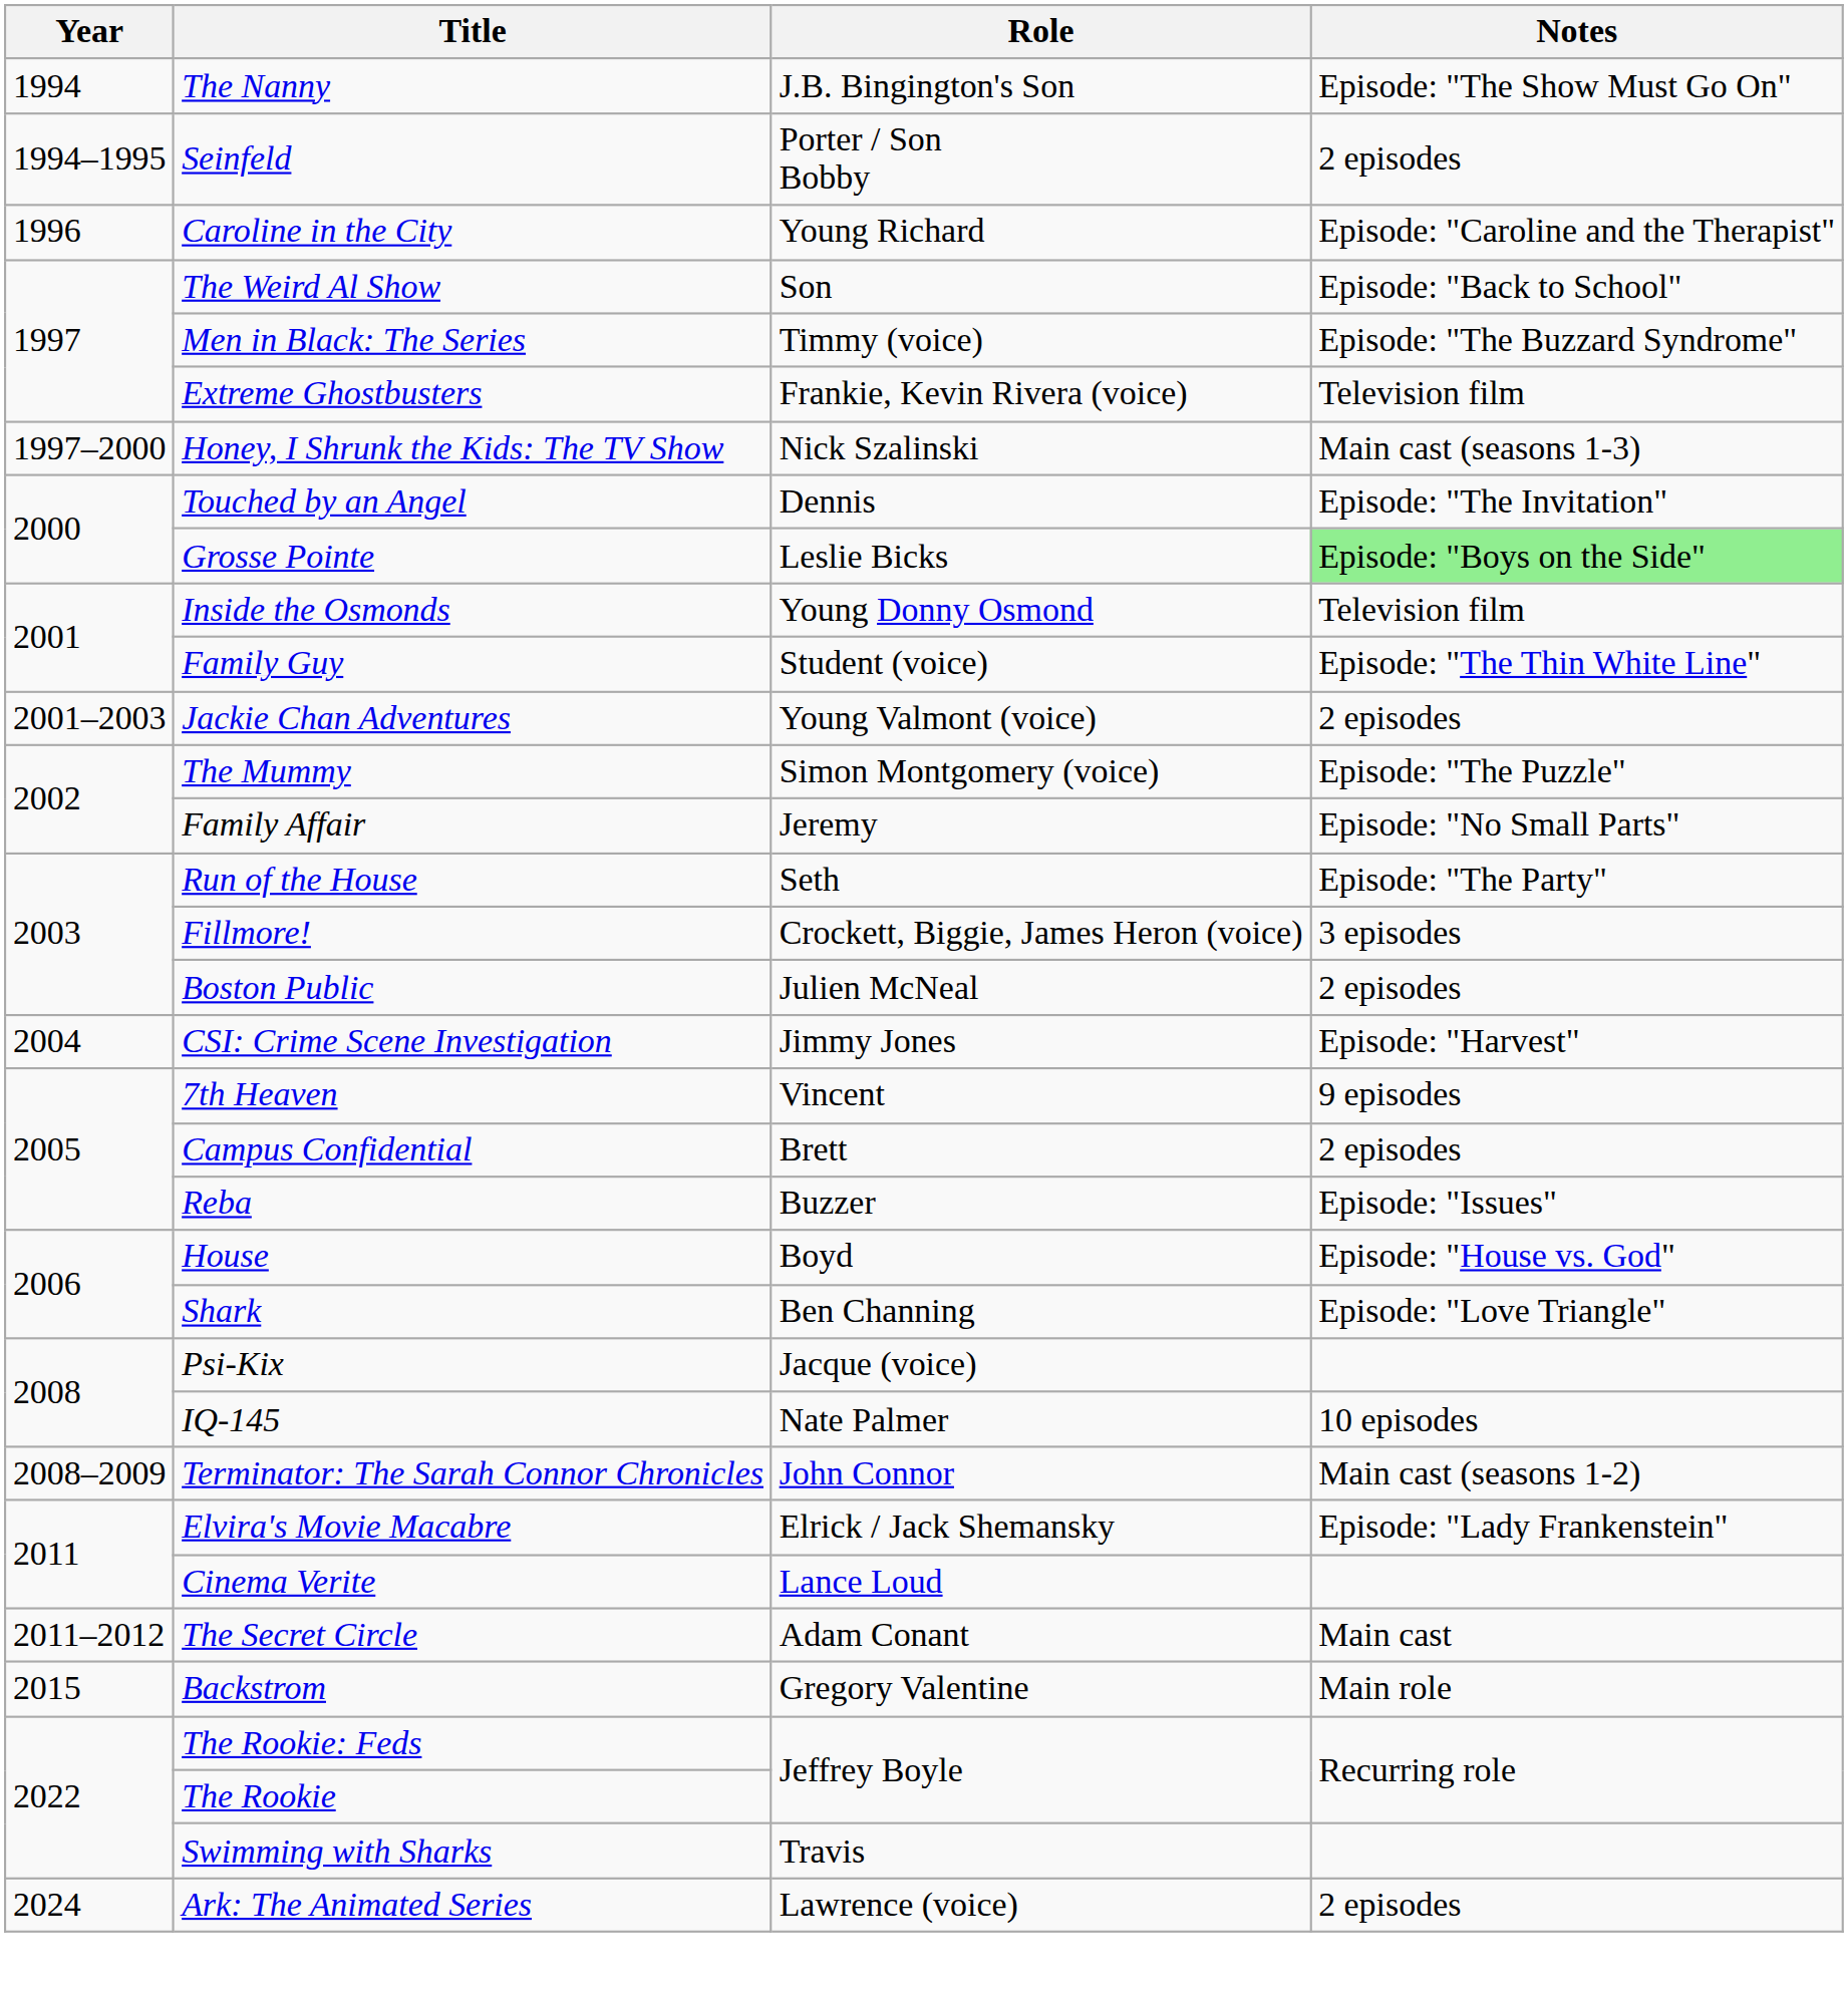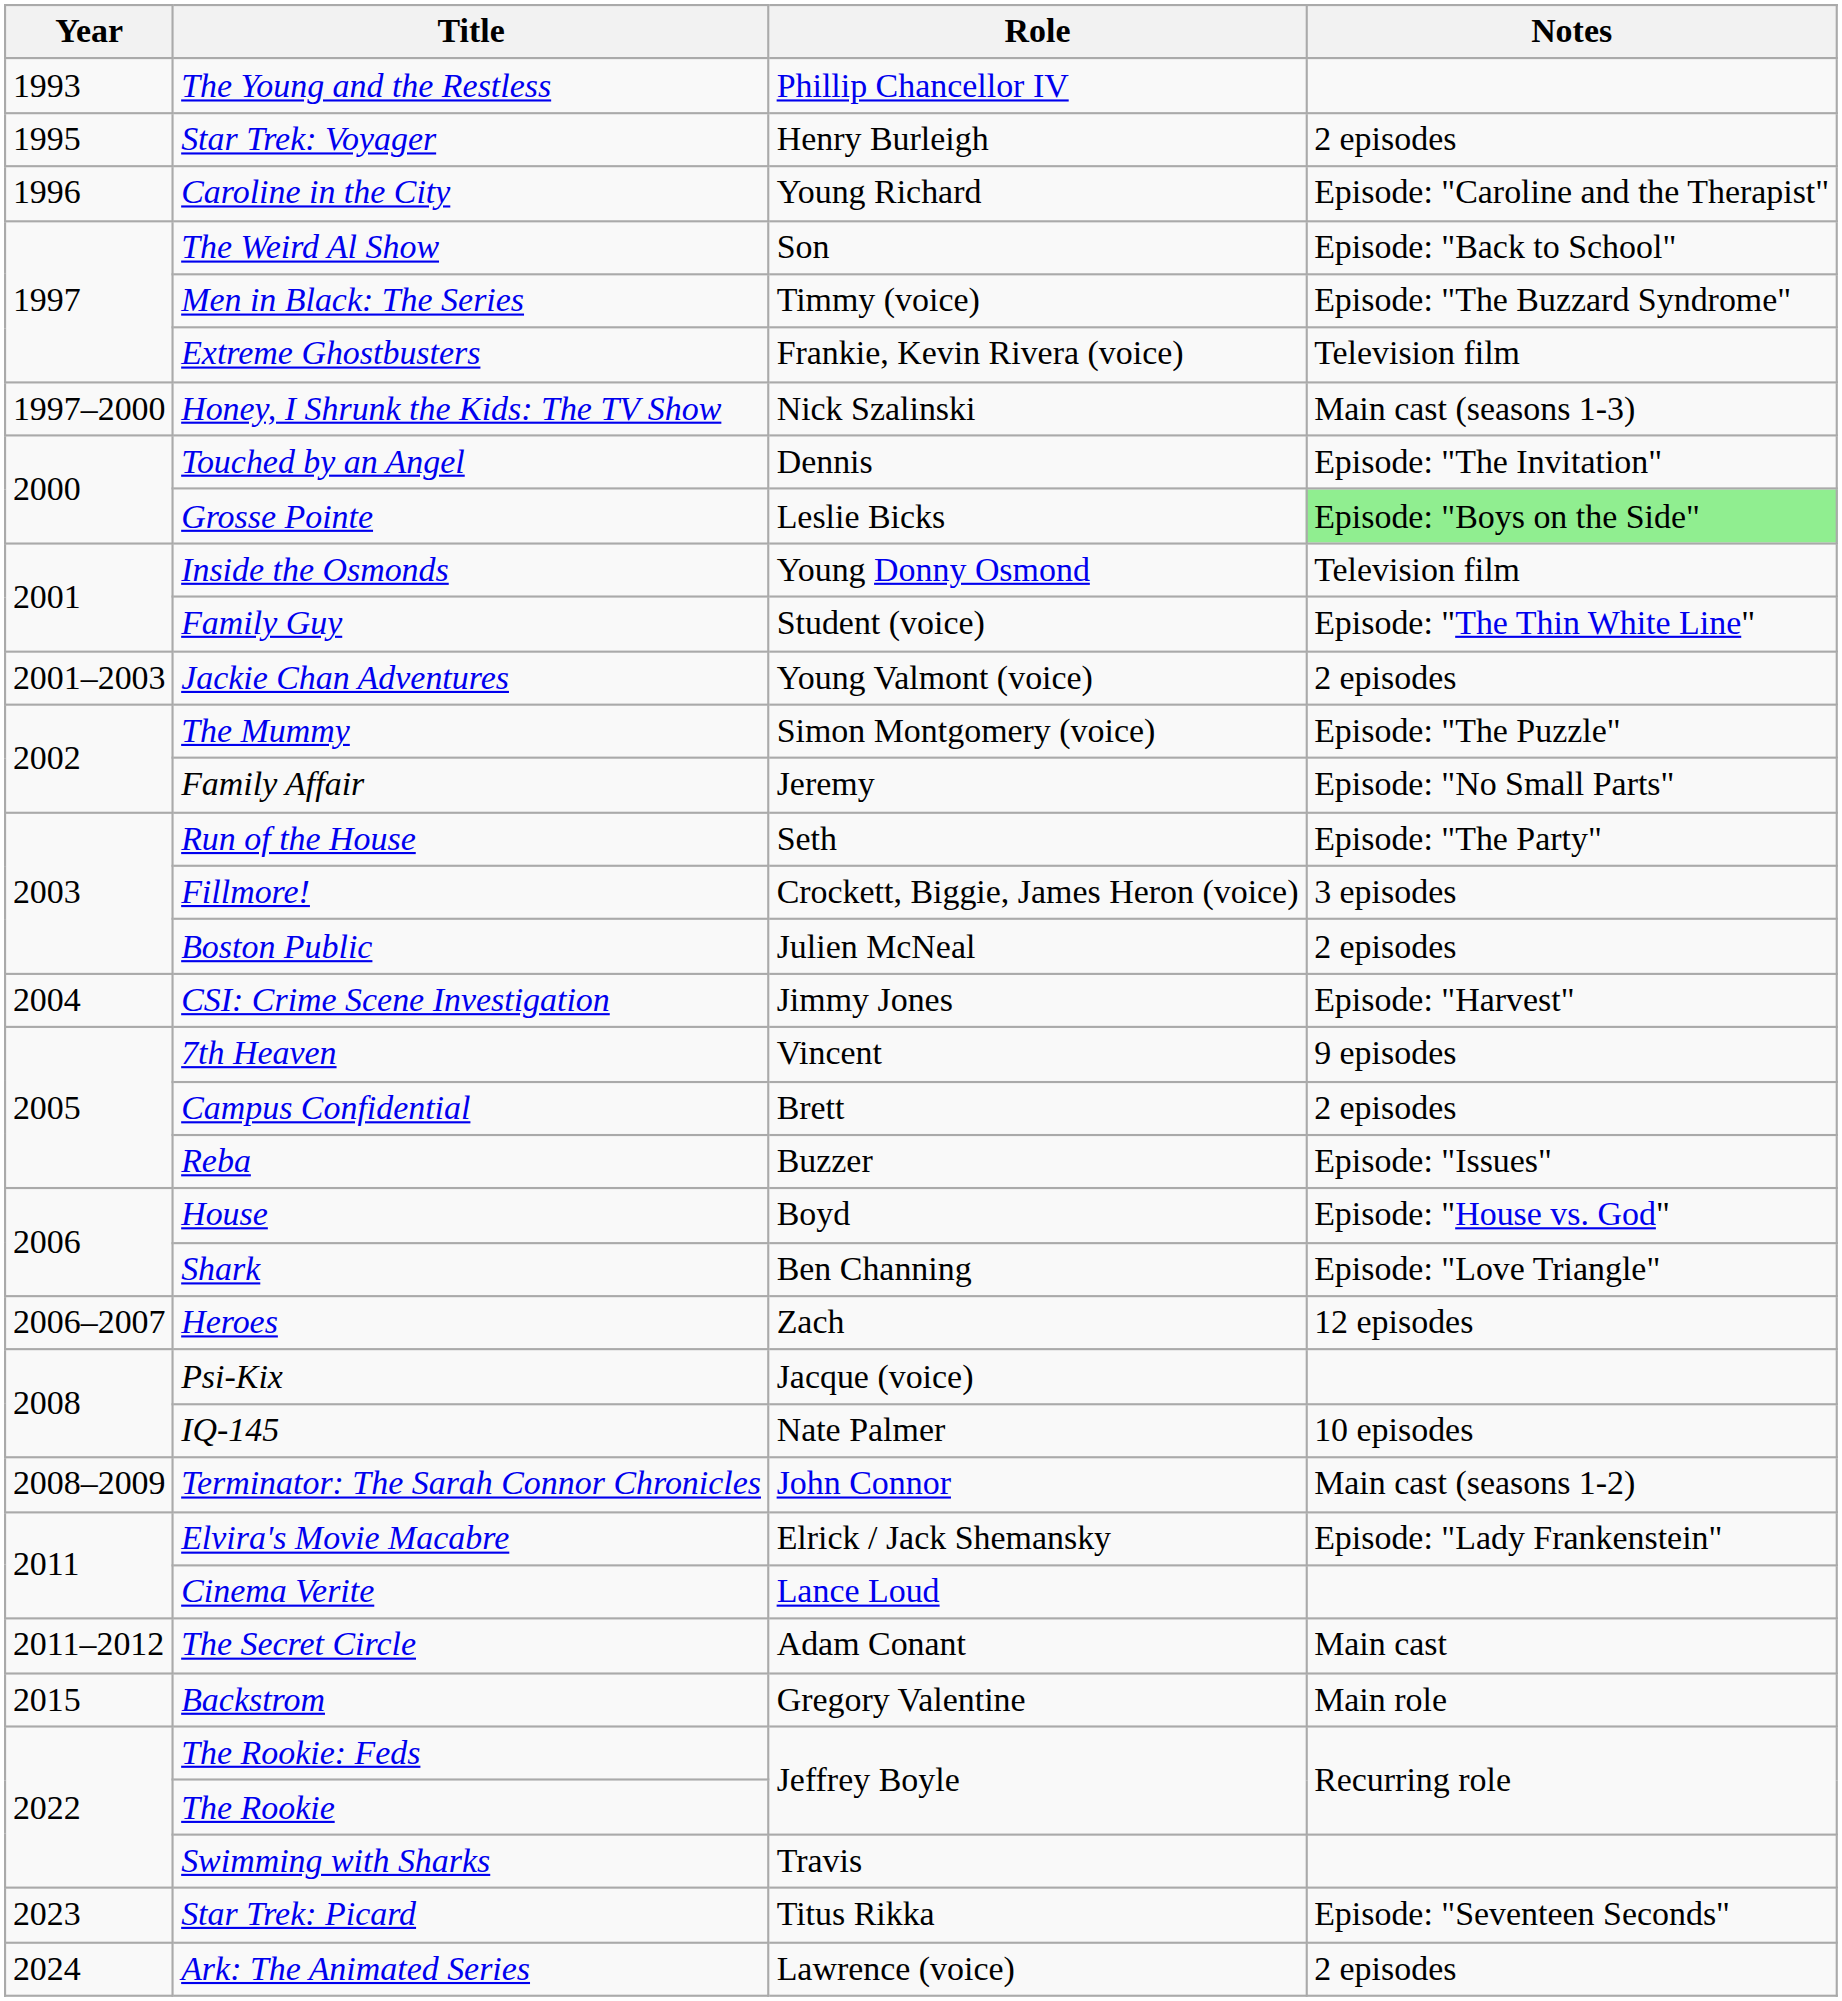+ row: 1993 | The Young and the Restless | Phillip Chancellor IV
- row: 1994 | The Nanny | J.B. Bingington's Son | Episode: "The Show Must Go On"
- row: 1994–1995 | Seinfeld | Porter / Son Bobby | 2 episodes
+ row: 1995 | Star Trek: Voyager | Henry Burleigh | 2 episodes
+ row: 2006–2007 | Heroes | Zach | 12 episodes
+ row: 2023 | Star Trek: Picard | Titus Rikka | Episode: "Seventeen Seconds"
